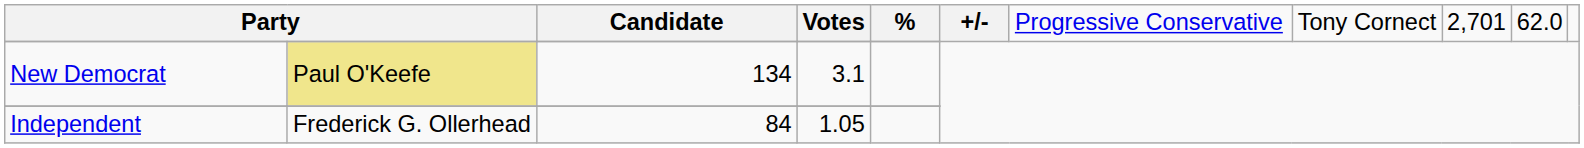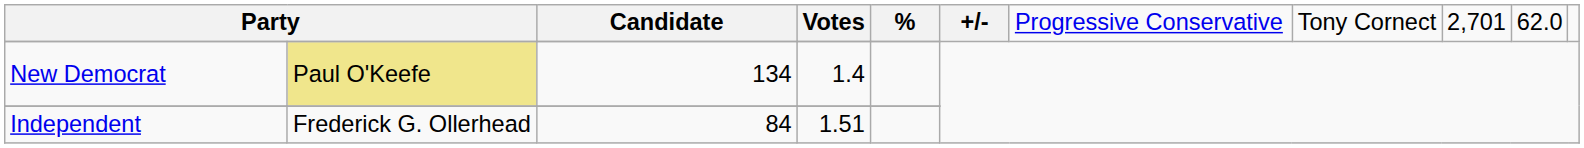New Democrat | column 4: 3.1 -> 1.4
Independent | column 4: 1.05 -> 1.51
